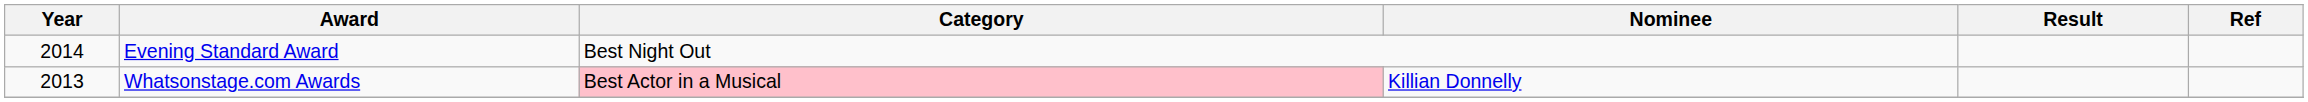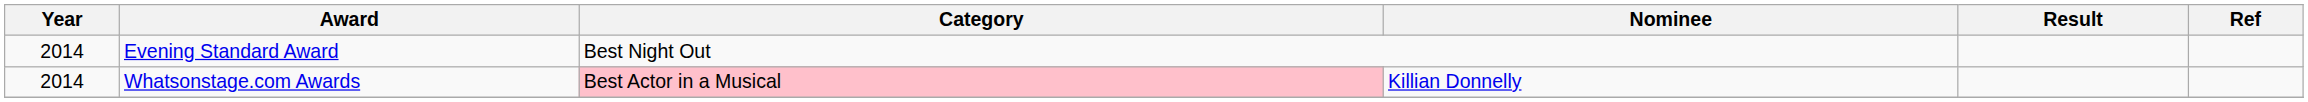Whatsonstage.com Awards | Year: 2013 -> 2014
